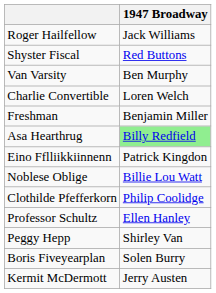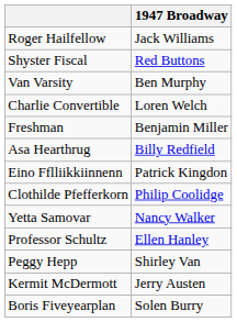Asa Hearthrug | 1947 Broadway: lightgreen background -> no background
- row: Noblese Oblige | Billie Lou Watt
+ row: Yetta Samovar | Nancy Walker
rows swapped: Kermit McDermott <-> Boris Fiveyearplan
